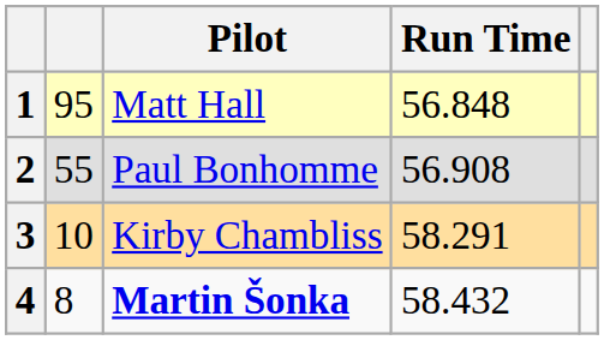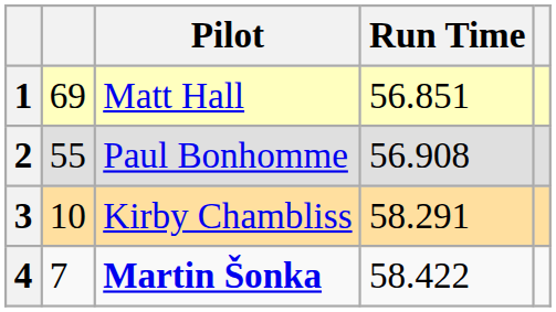1 | column 2: 95 -> 69
1 | Run Time: 56.848 -> 56.851
4 | column 2: 8 -> 7
4 | Run Time: 58.432 -> 58.422
